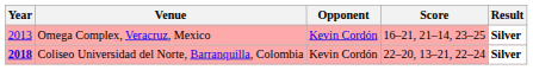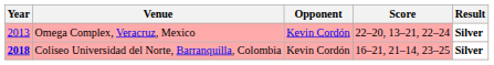Omega Complex, Veracruz, Mexico | Score: 16–21, 21–14, 23–25 -> 22–20, 13–21, 22–24
Coliseo Universidad del Norte, Barranquilla, Colombia | Score: 22–20, 13–21, 22–24 -> 16–21, 21–14, 23–25
